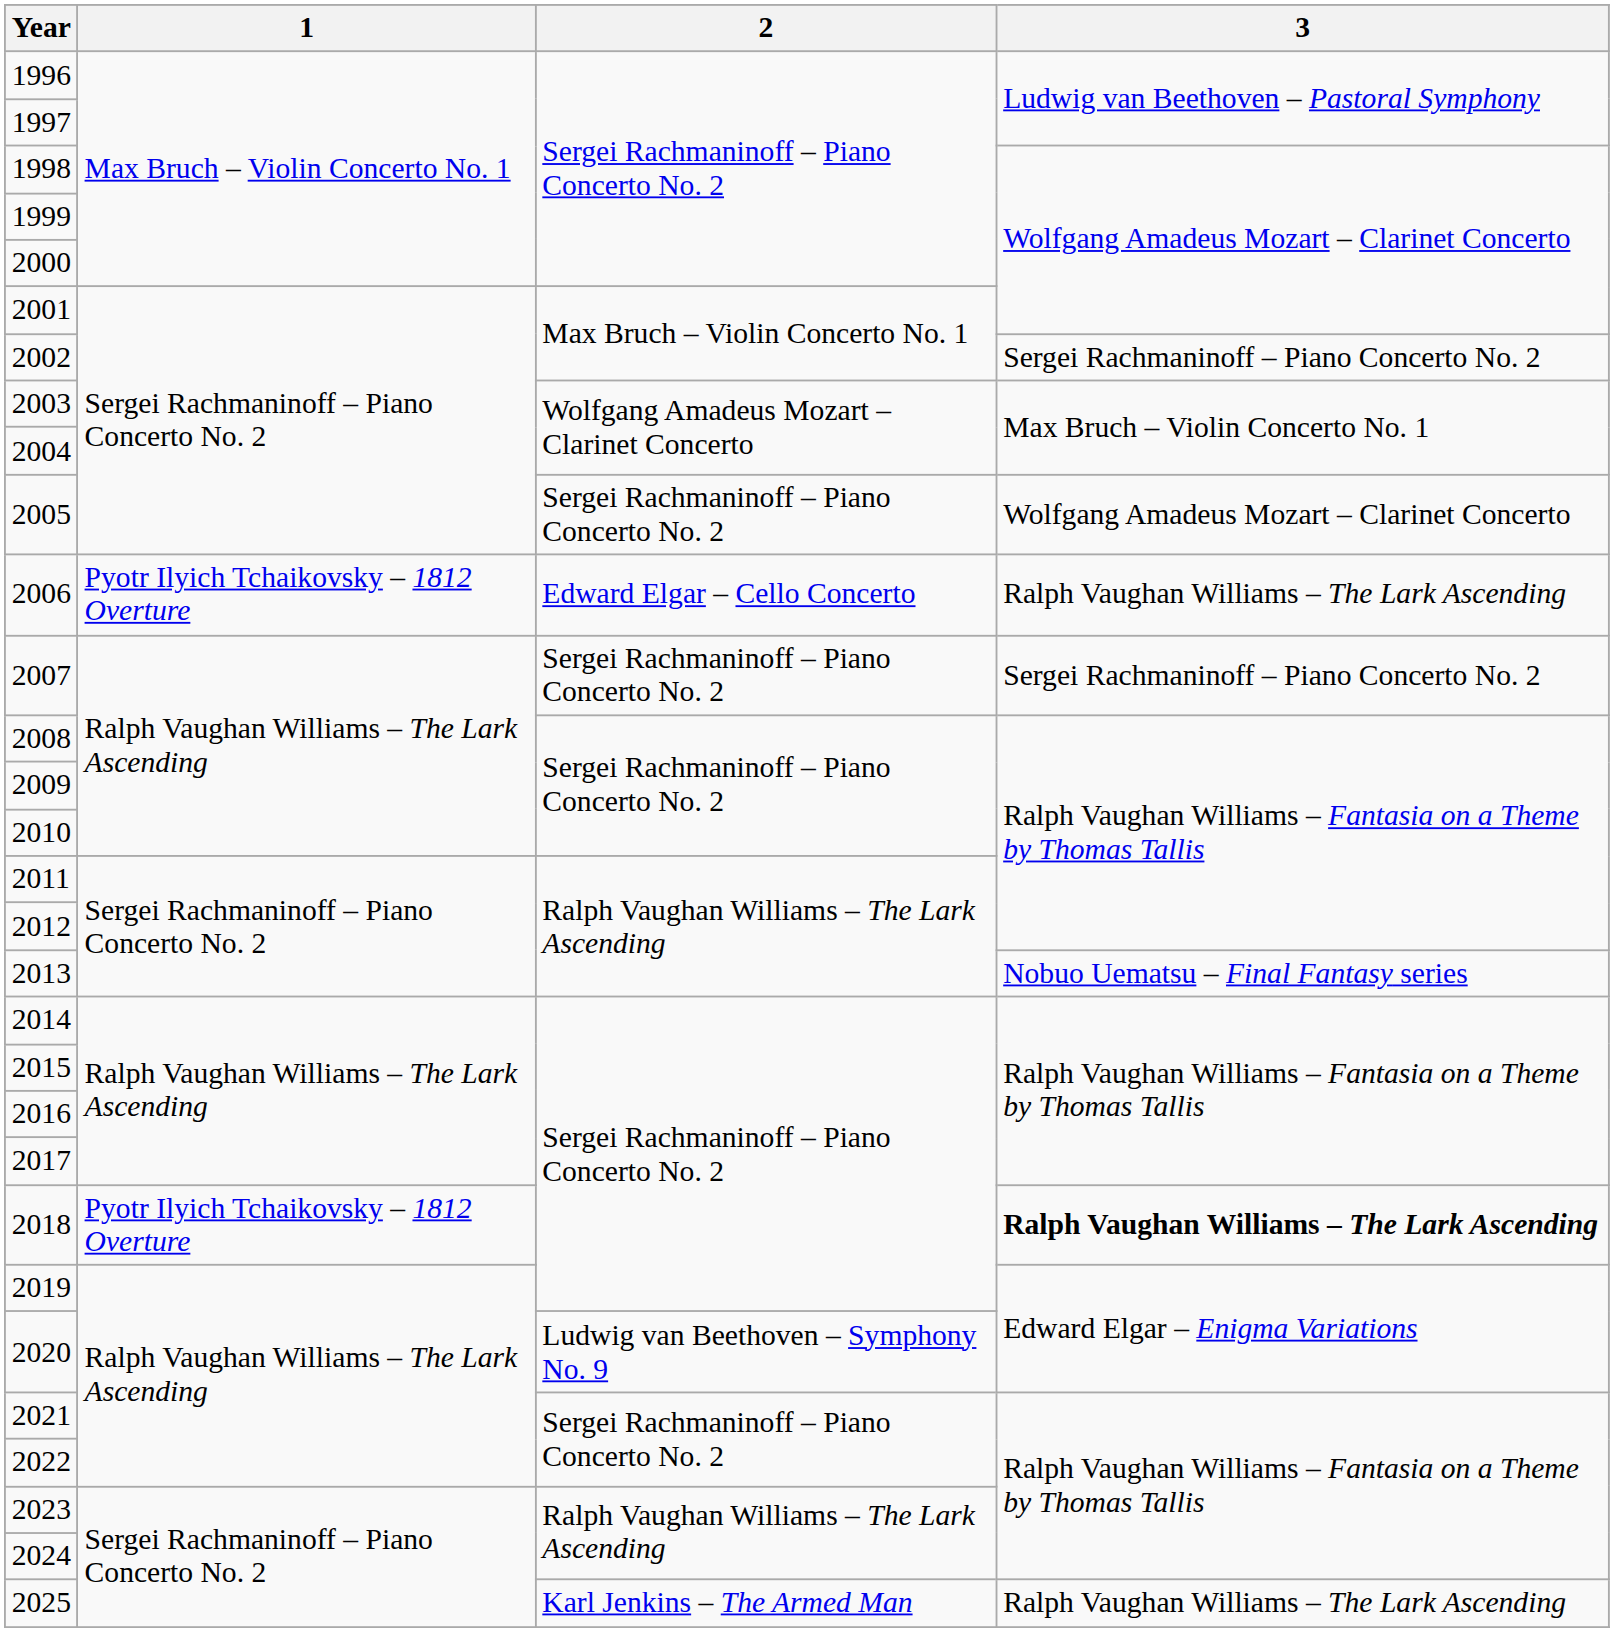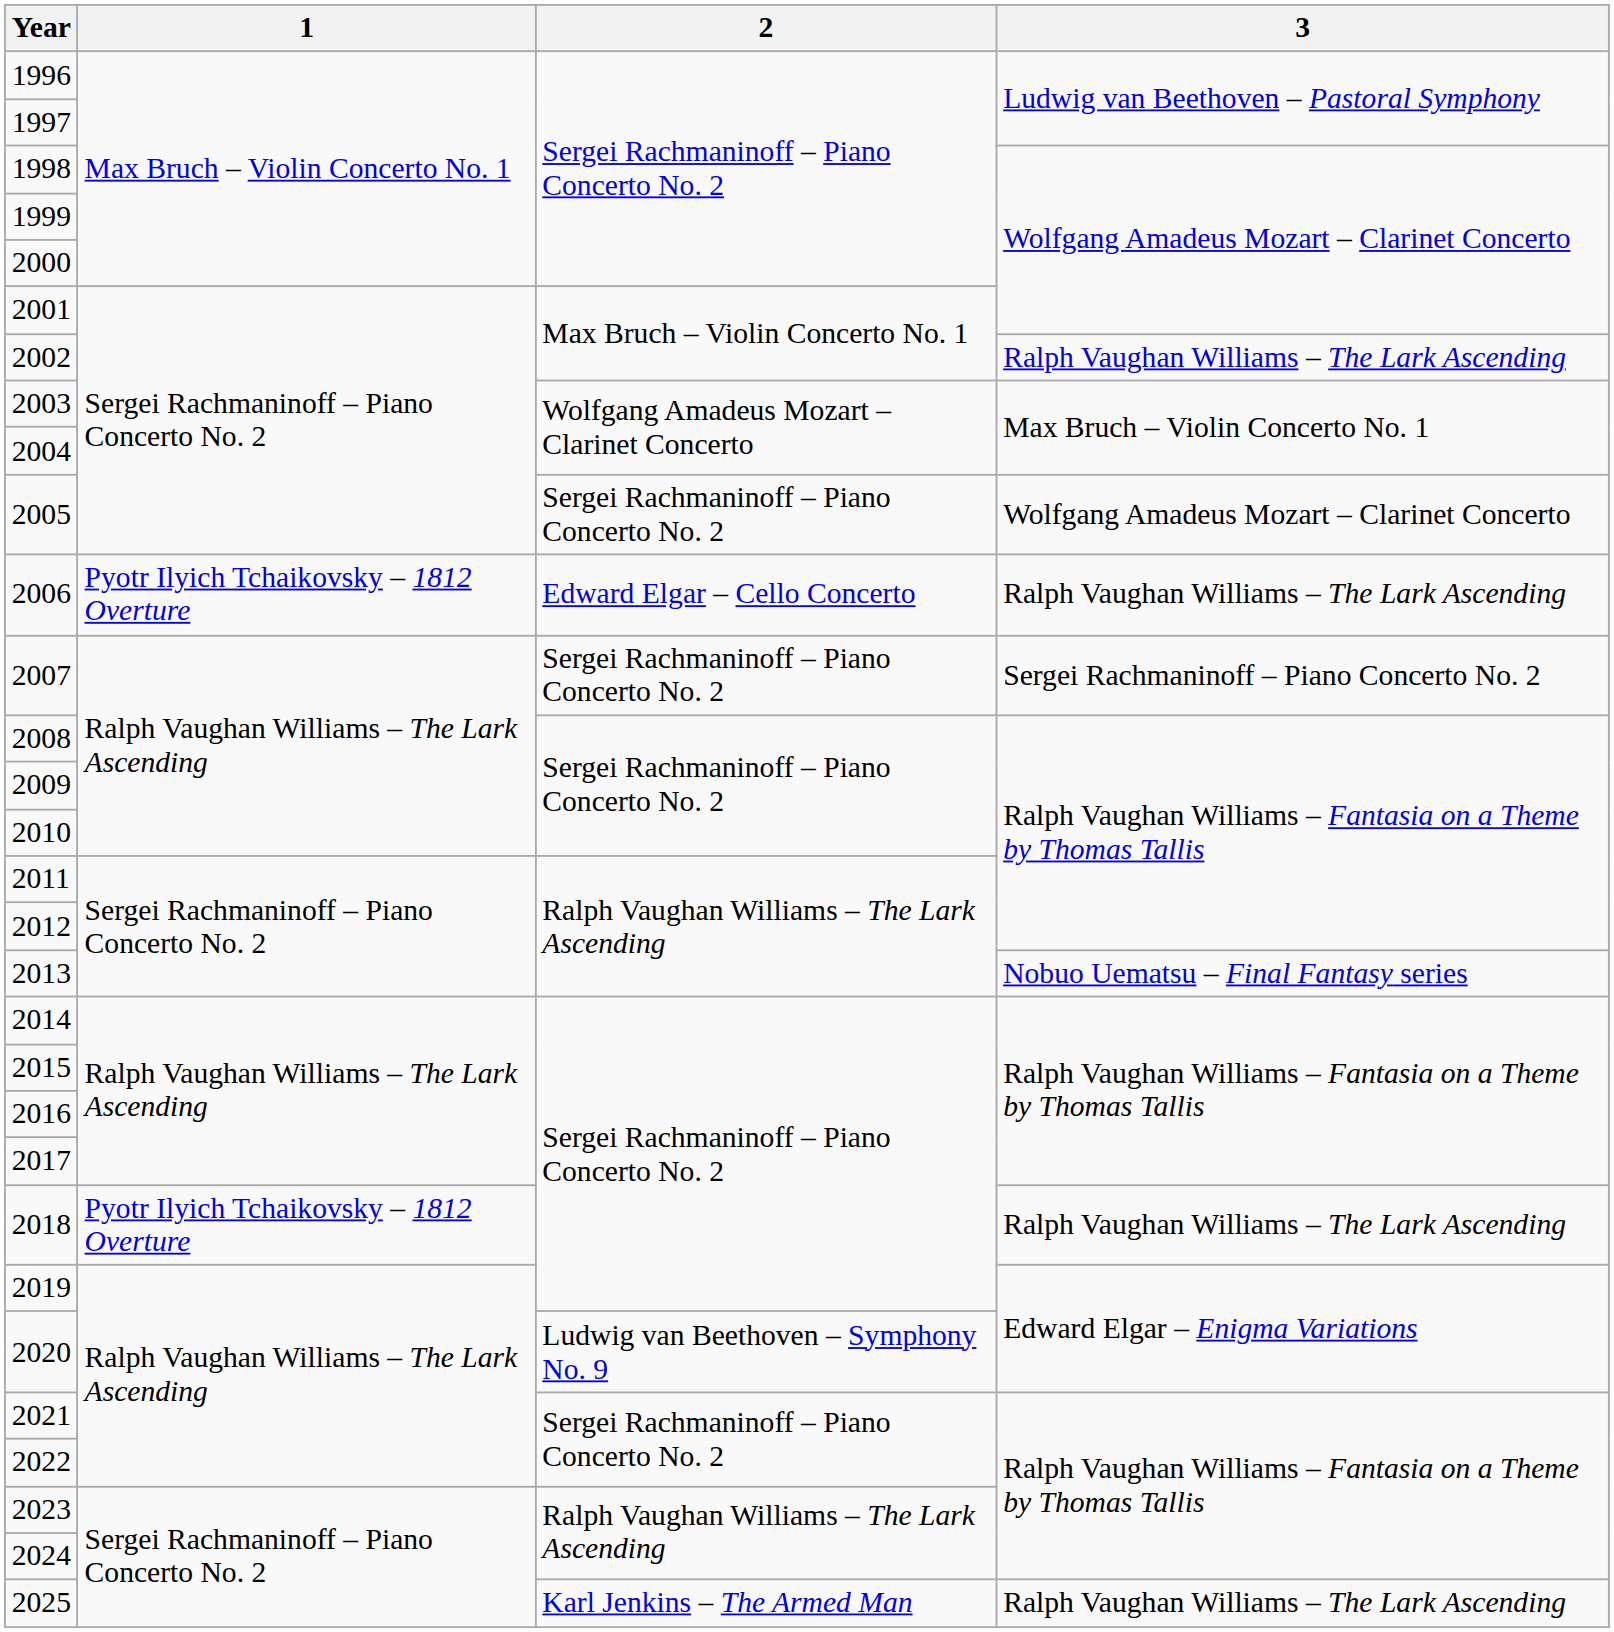2002 | 3: Sergei Rachmaninoff – Piano Concerto No. 2 -> Ralph Vaughan Williams – The Lark Ascending
2018 | 3: bold -> normal
